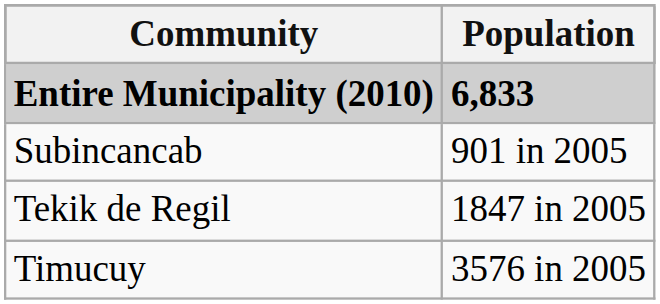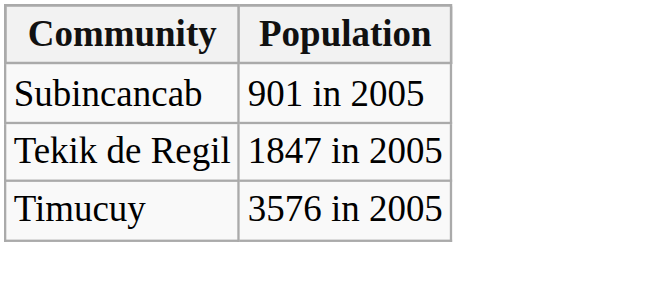- row: Entire Municipality (2010) | 6,833
